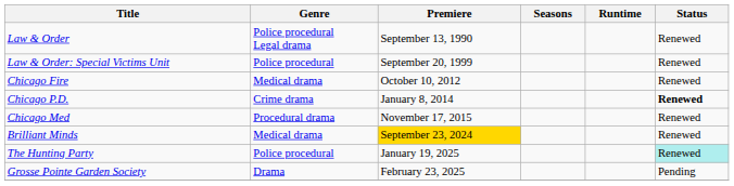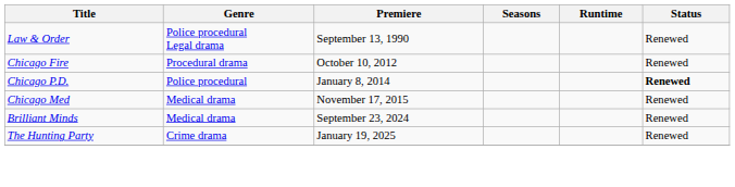- row: Law & Order: Special Victims Unit | Police procedural | September 20, 1999 | Renewed
Chicago Fire | Genre: Medical drama -> Procedural drama
Chicago P.D. | Genre: Crime drama -> Police procedural
Chicago Med | Genre: Procedural drama -> Medical drama
Brilliant Minds | Premiere: gold background -> no background
The Hunting Party | Genre: Police procedural -> Crime drama
The Hunting Party | Status: paleturquoise background -> no background
- row: Grosse Pointe Garden Society | Drama | February 23, 2025 | Pending
